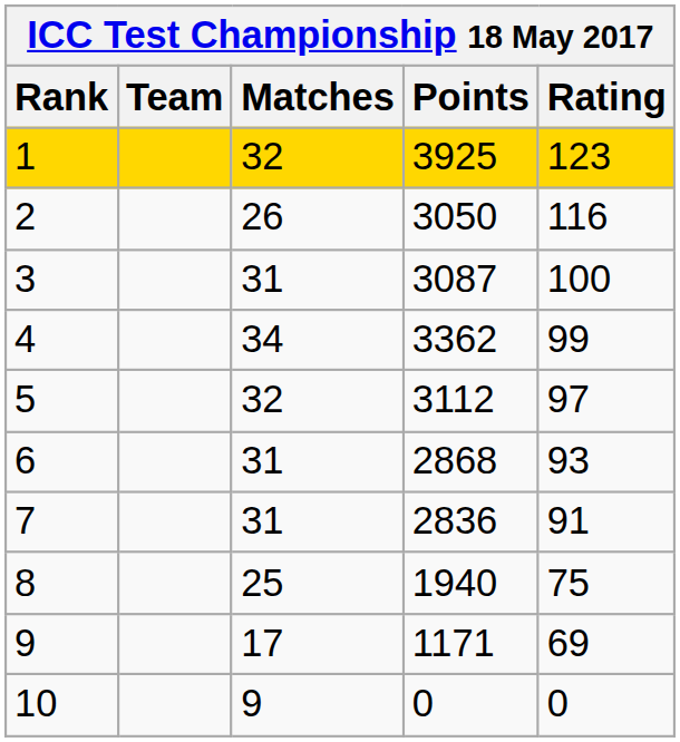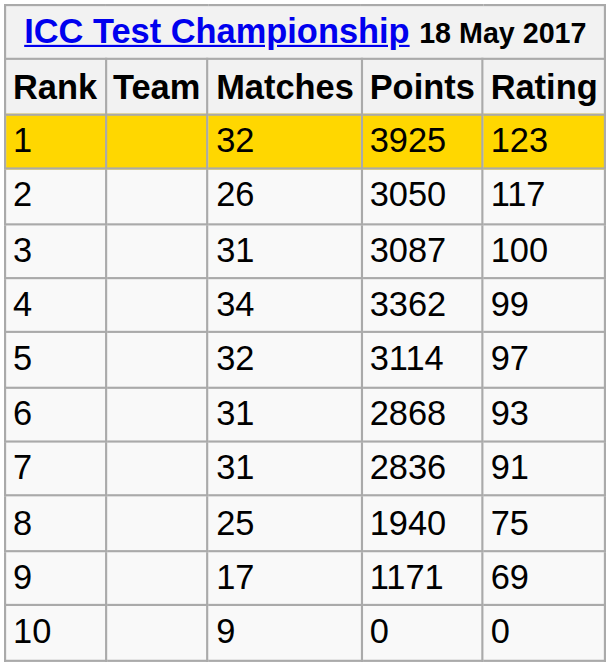2 | Rating: 116 -> 117
5 | Points: 3112 -> 3114
